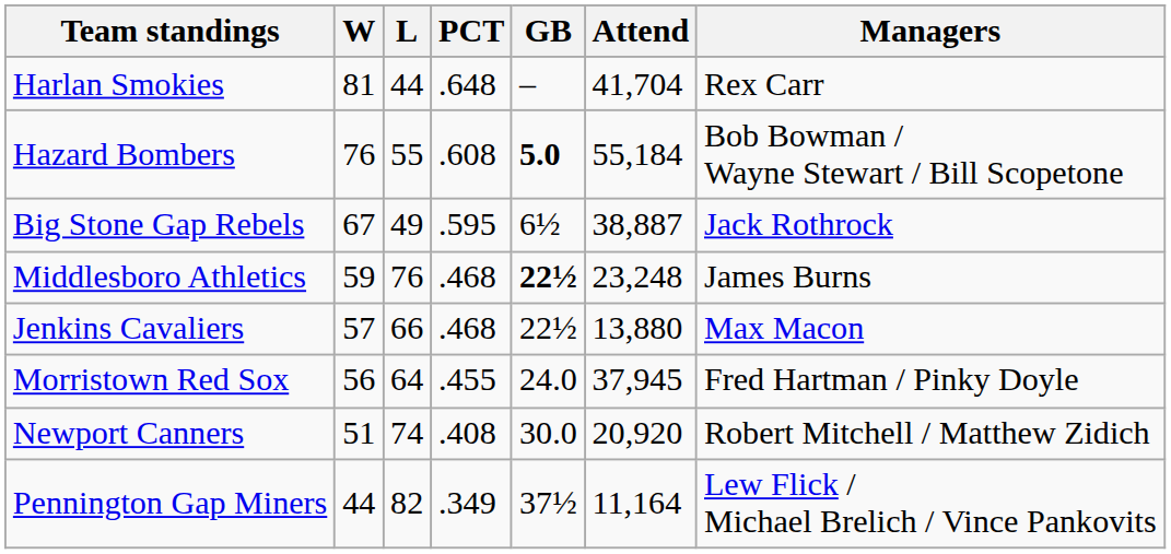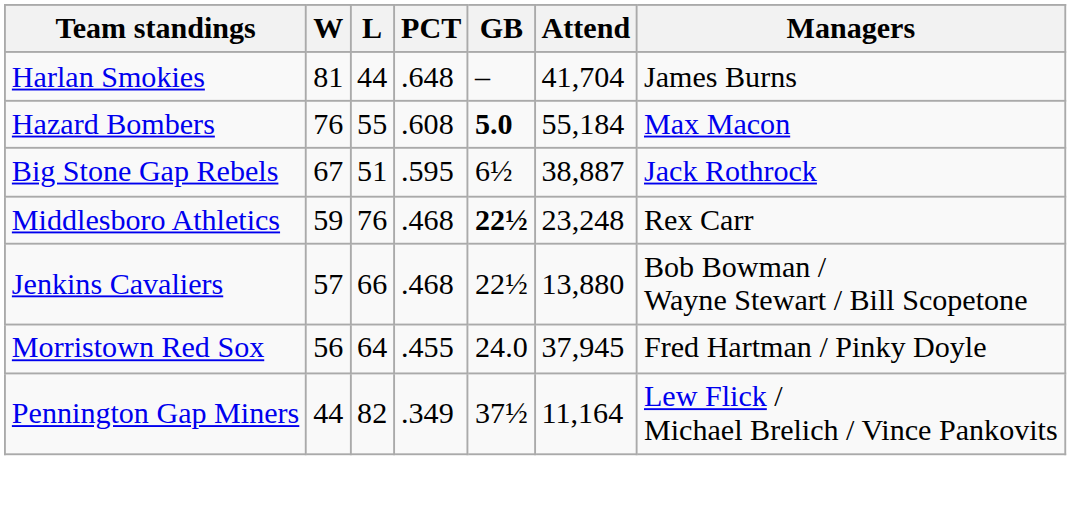Harlan Smokies | Managers: Rex Carr -> James Burns
Hazard Bombers | Managers: Bob Bowman / Wayne Stewart / Bill Scopetone -> Max Macon
Big Stone Gap Rebels | L: 49 -> 51
Middlesboro Athletics | Managers: James Burns -> Rex Carr
Jenkins Cavaliers | Managers: Max Macon -> Bob Bowman / Wayne Stewart / Bill Scopetone
- row: Newport Canners | 51 | 74 | .408 | 30.0 | 20,920 | Robert Mitchell / Matthew Zidich
